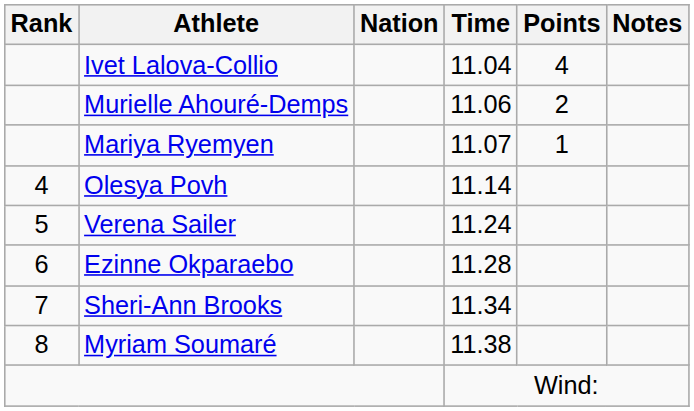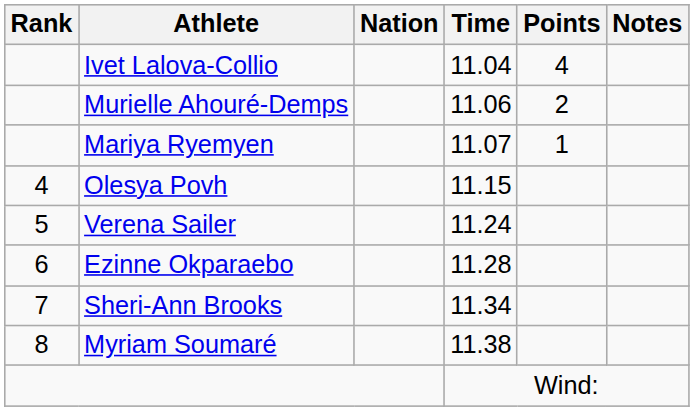Olesya Povh | Time: 11.14 -> 11.15
